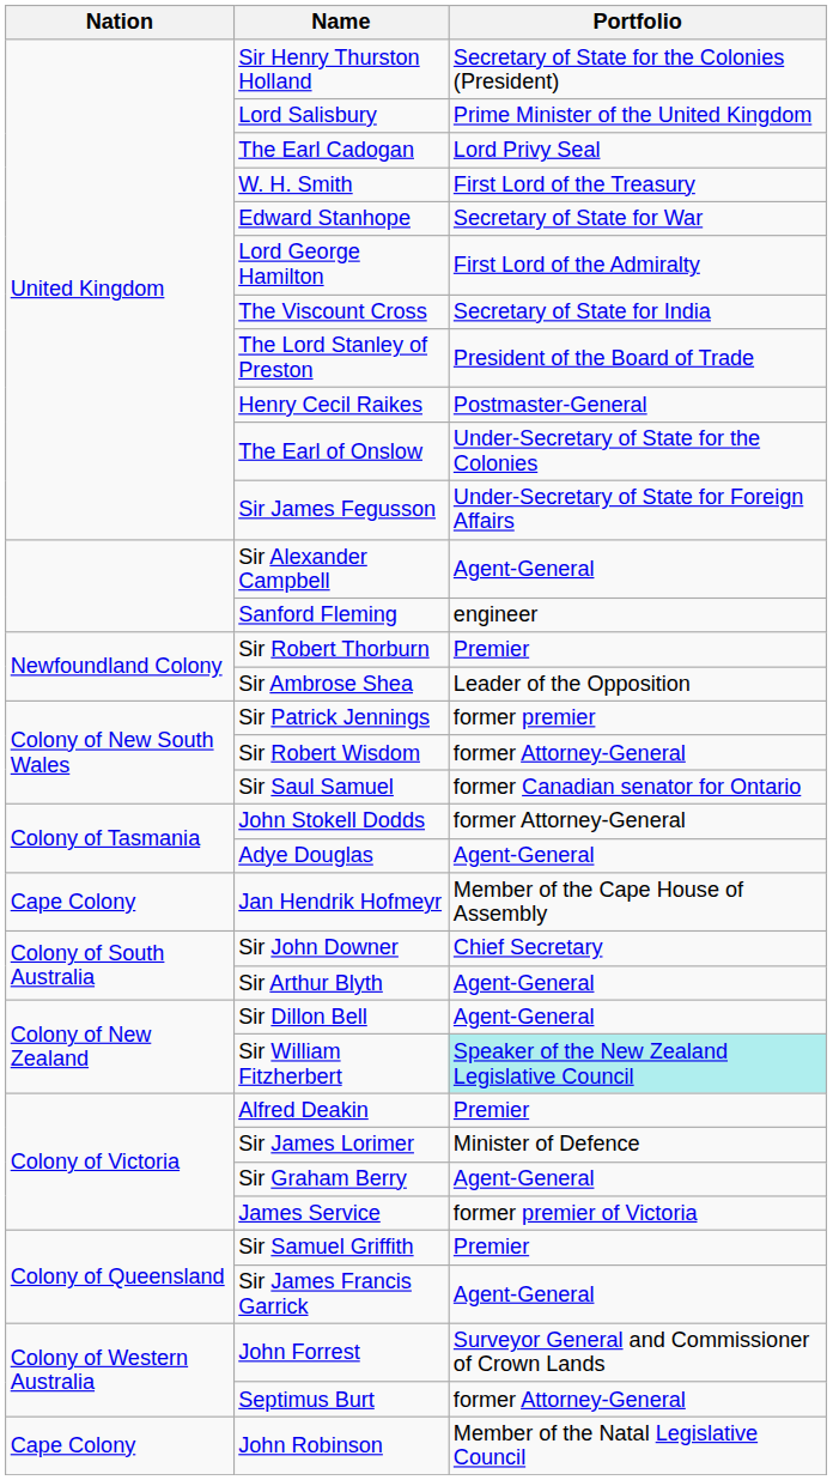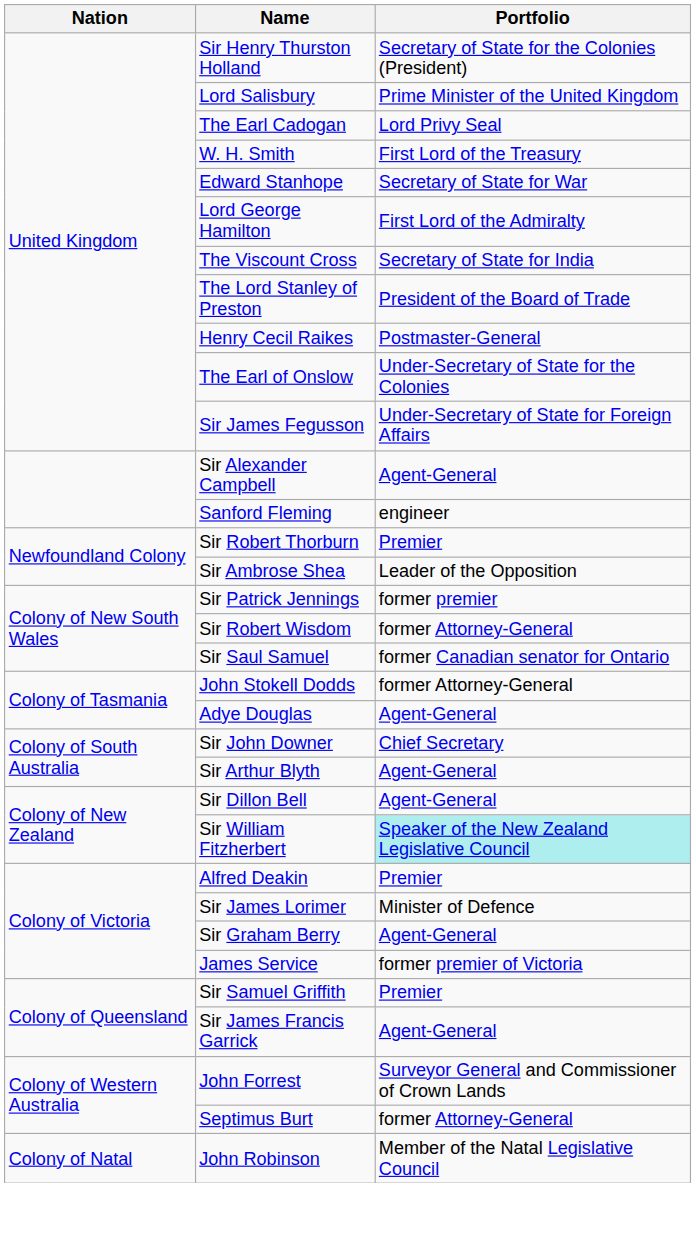- row: Cape Colony | Jan Hendrik Hofmeyr | Member of the Cape House of Assembly
John Robinson | Nation: Cape Colony -> Colony of Natal
